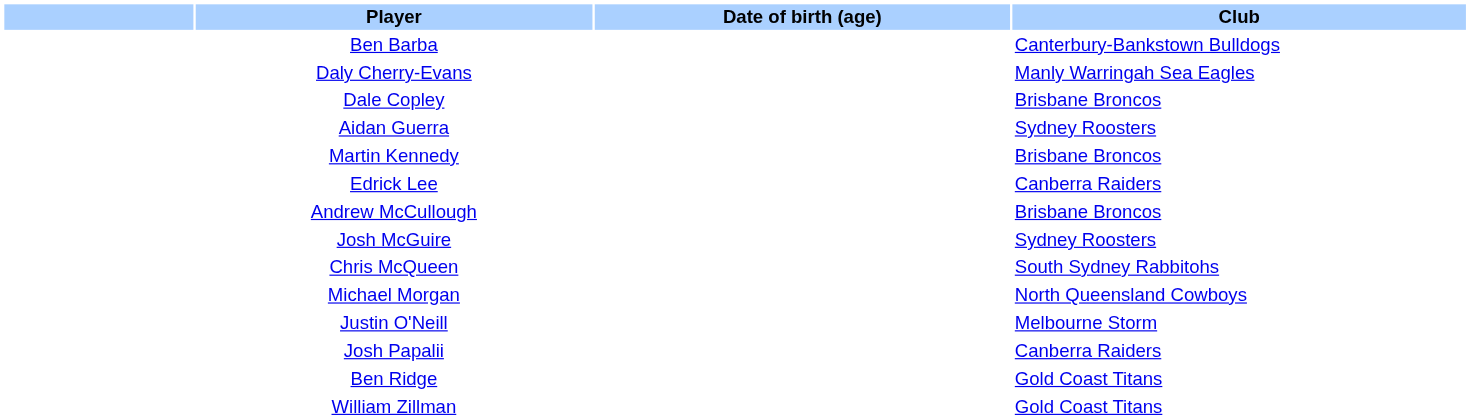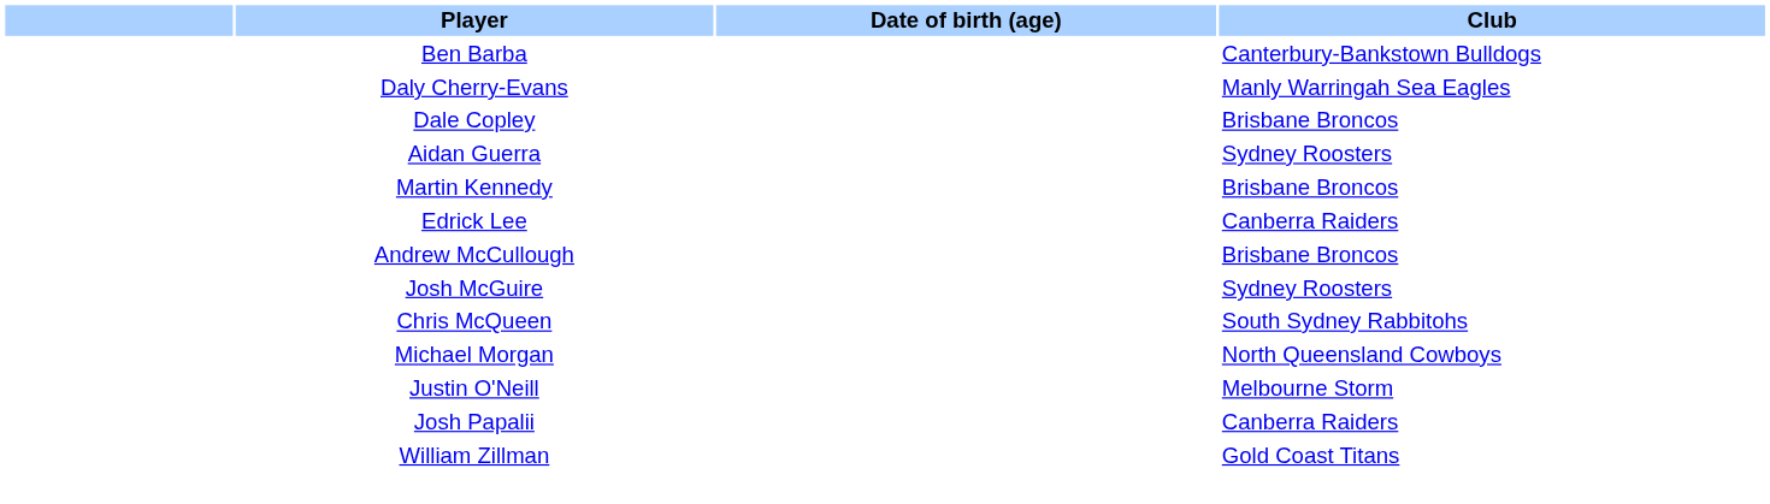- row: Ben Ridge | Gold Coast Titans
